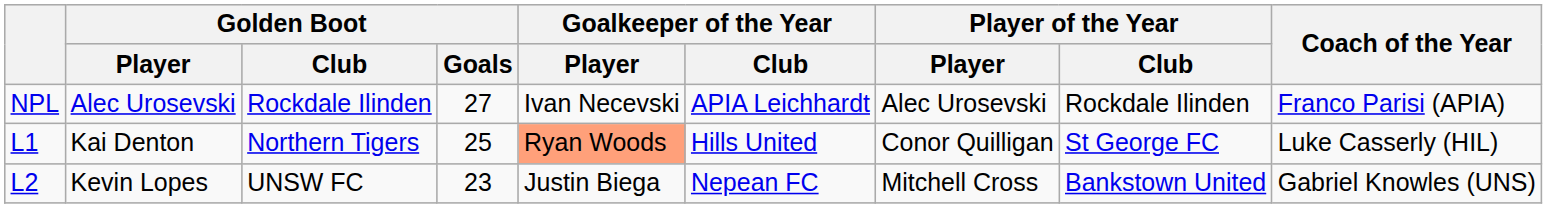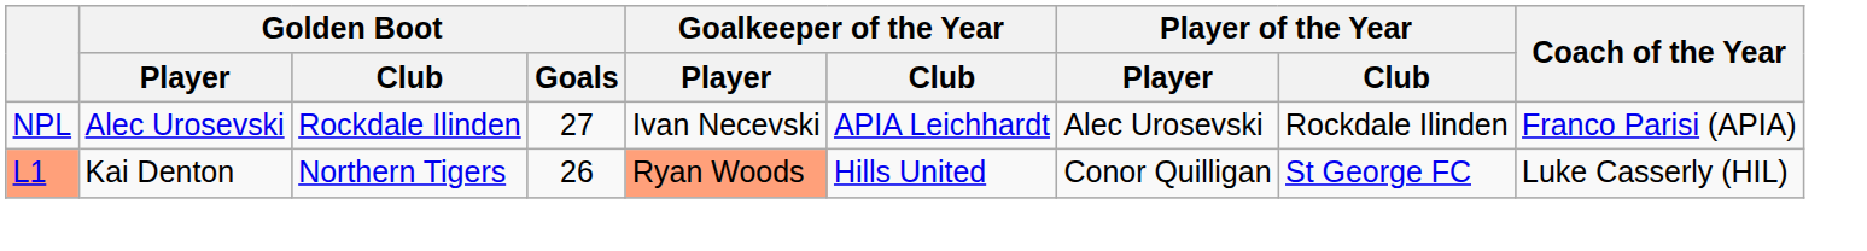Kai Denton | column 1: no background -> lightsalmon background
Kai Denton | Golden Boot / Goals: 25 -> 26
- row: L2 | Kevin Lopes | UNSW FC | 23 | Justin Biega | Nepean FC | Mitchell Cross | Bankstown United | Gabriel Knowles (UNS)
